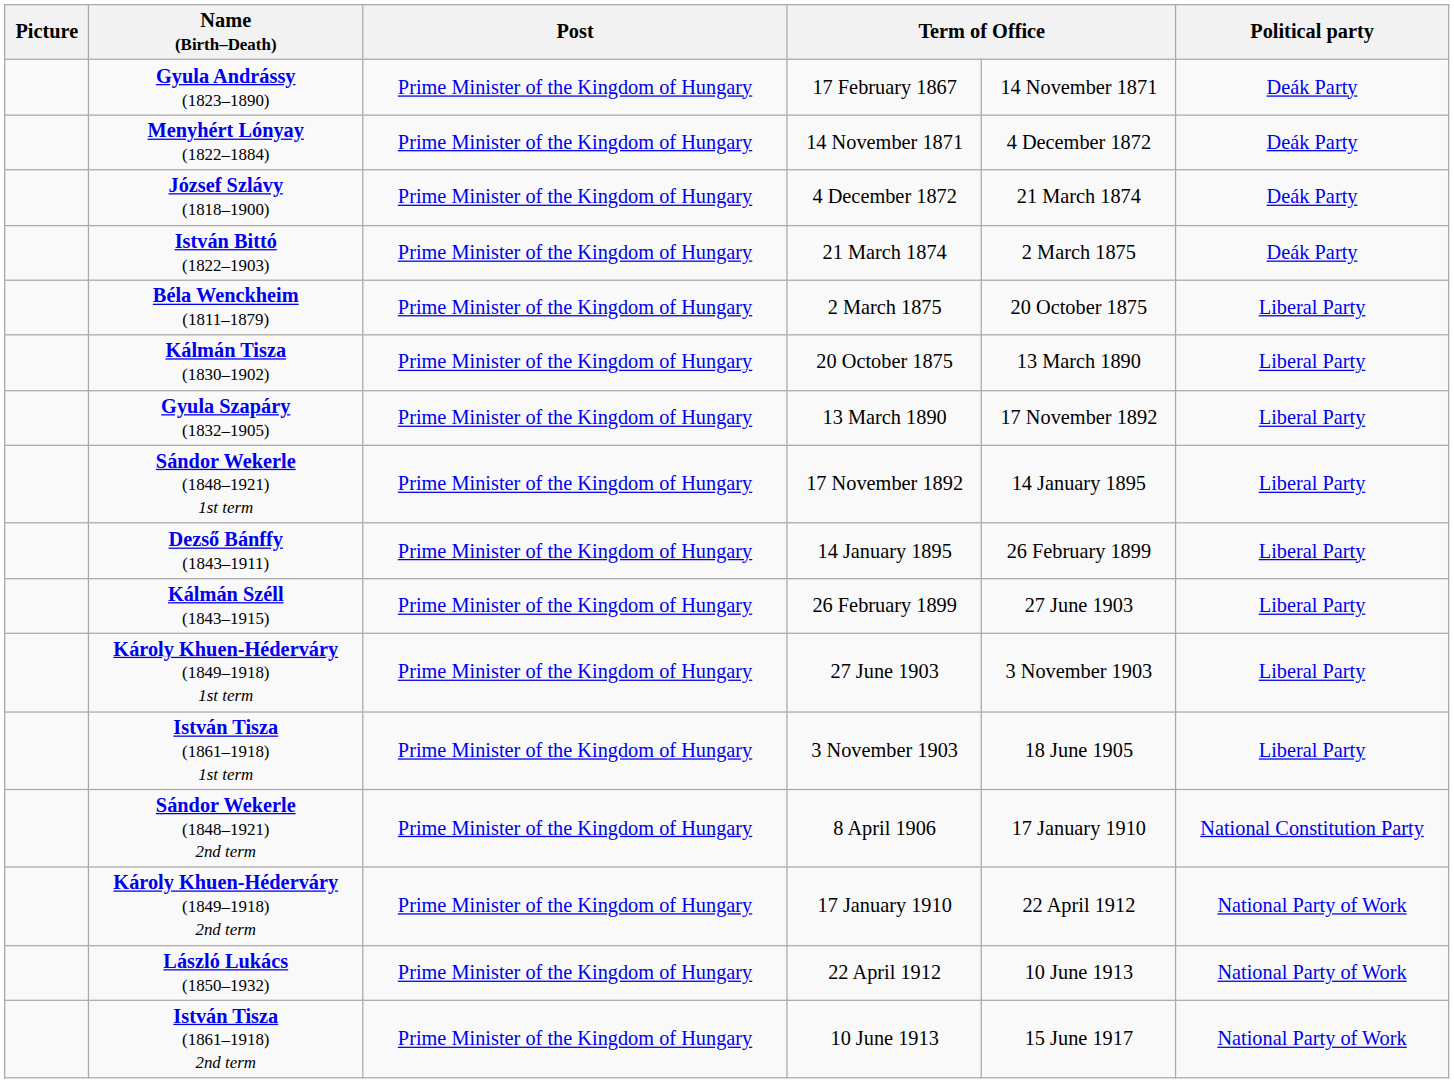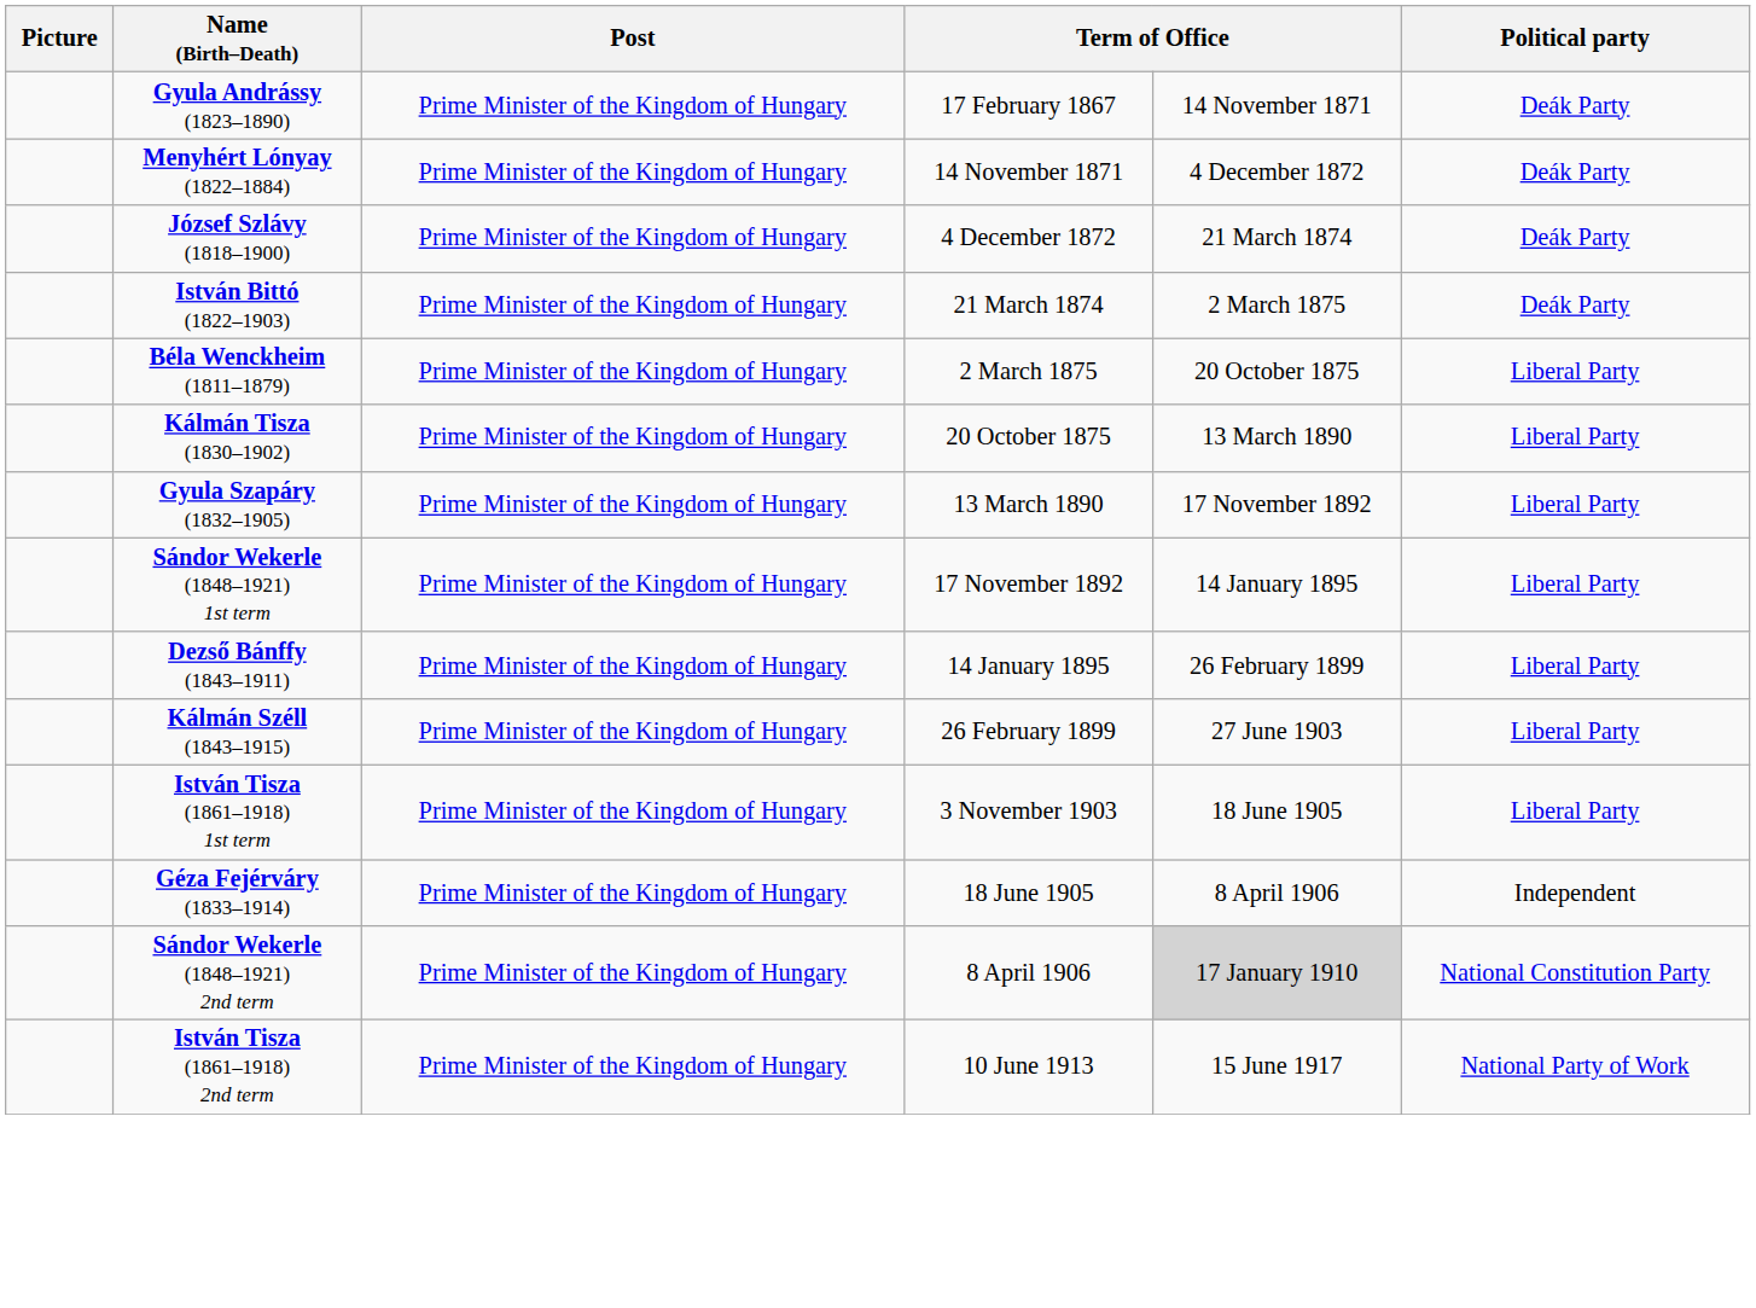- row: Károly Khuen-Héderváry (1849–1918) 1st term | Prime Minister of the Kingdom of Hungary | 27 June 1903 | 3 November 1903 | Liberal Party
+ row: Géza Fejérváry (1833–1914) | Prime Minister of the Kingdom of Hungary | 18 June 1905 | 8 April 1906 | Independent
Sándor Wekerle (1848–1921) 2nd term | column 5: no background -> lightgrey background
- row: Károly Khuen-Héderváry (1849–1918) 2nd term | Prime Minister of the Kingdom of Hungary | 17 January 1910 | 22 April 1912 | National Party of Work
- row: László Lukács (1850–1932) | Prime Minister of the Kingdom of Hungary | 22 April 1912 | 10 June 1913 | National Party of Work
